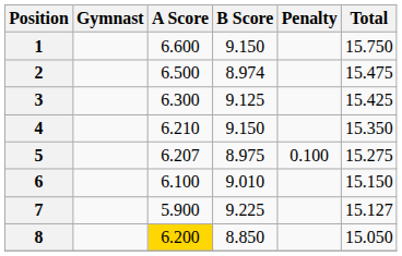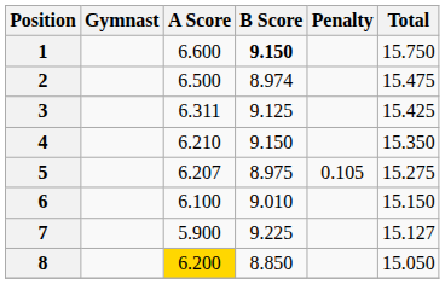1 | B Score: normal -> bold
3 | A Score: 6.300 -> 6.311
5 | Penalty: 0.100 -> 0.105
